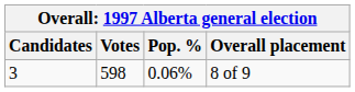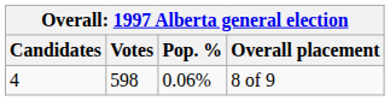8 of 9 | Candidates: 3 -> 4
